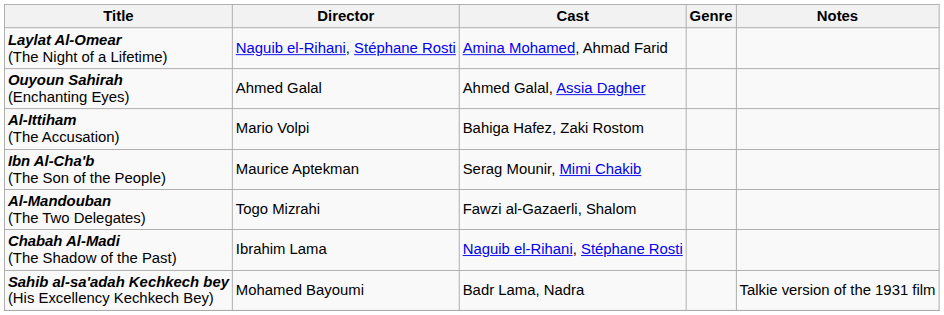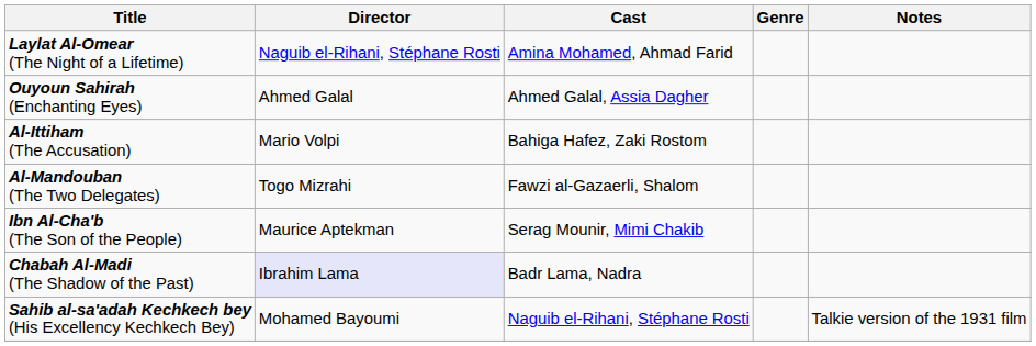rows swapped: Ibn Al-Cha'b (The Son of the People) <-> Al-Mandouban (The Two Delegates)
Chabah Al-Madi (The Shadow of the Past) | Director: no background -> lavender background
Chabah Al-Madi (The Shadow of the Past) | Cast: Naguib el-Rihani, Stéphane Rosti -> Badr Lama, Nadra
Sahib al-sa'adah Kechkech bey (His Excellency Kechkech Bey) | Cast: Badr Lama, Nadra -> Naguib el-Rihani, Stéphane Rosti
